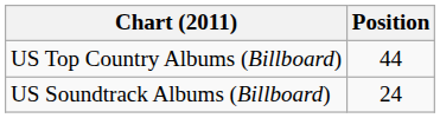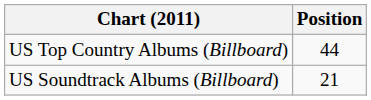US Soundtrack Albums (Billboard) | Position: 24 -> 21
